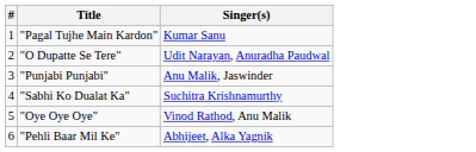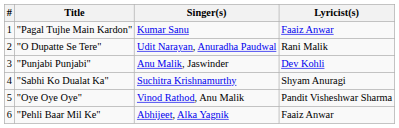+ column: Lyricist(s) | Faaiz Anwar | Rani Malik | Dev Kohli | Shyam Anuragi | Pandit Visheshwar Sharma | Faaiz Anwar
